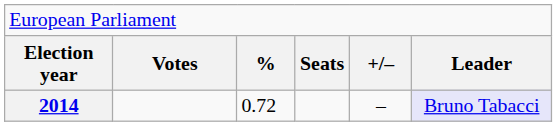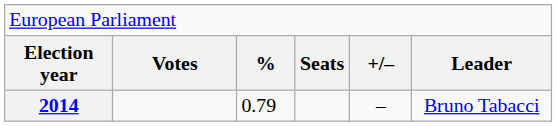2014 | column 3: 0.72 -> 0.79
2014 | column 6: lavender background -> no background
